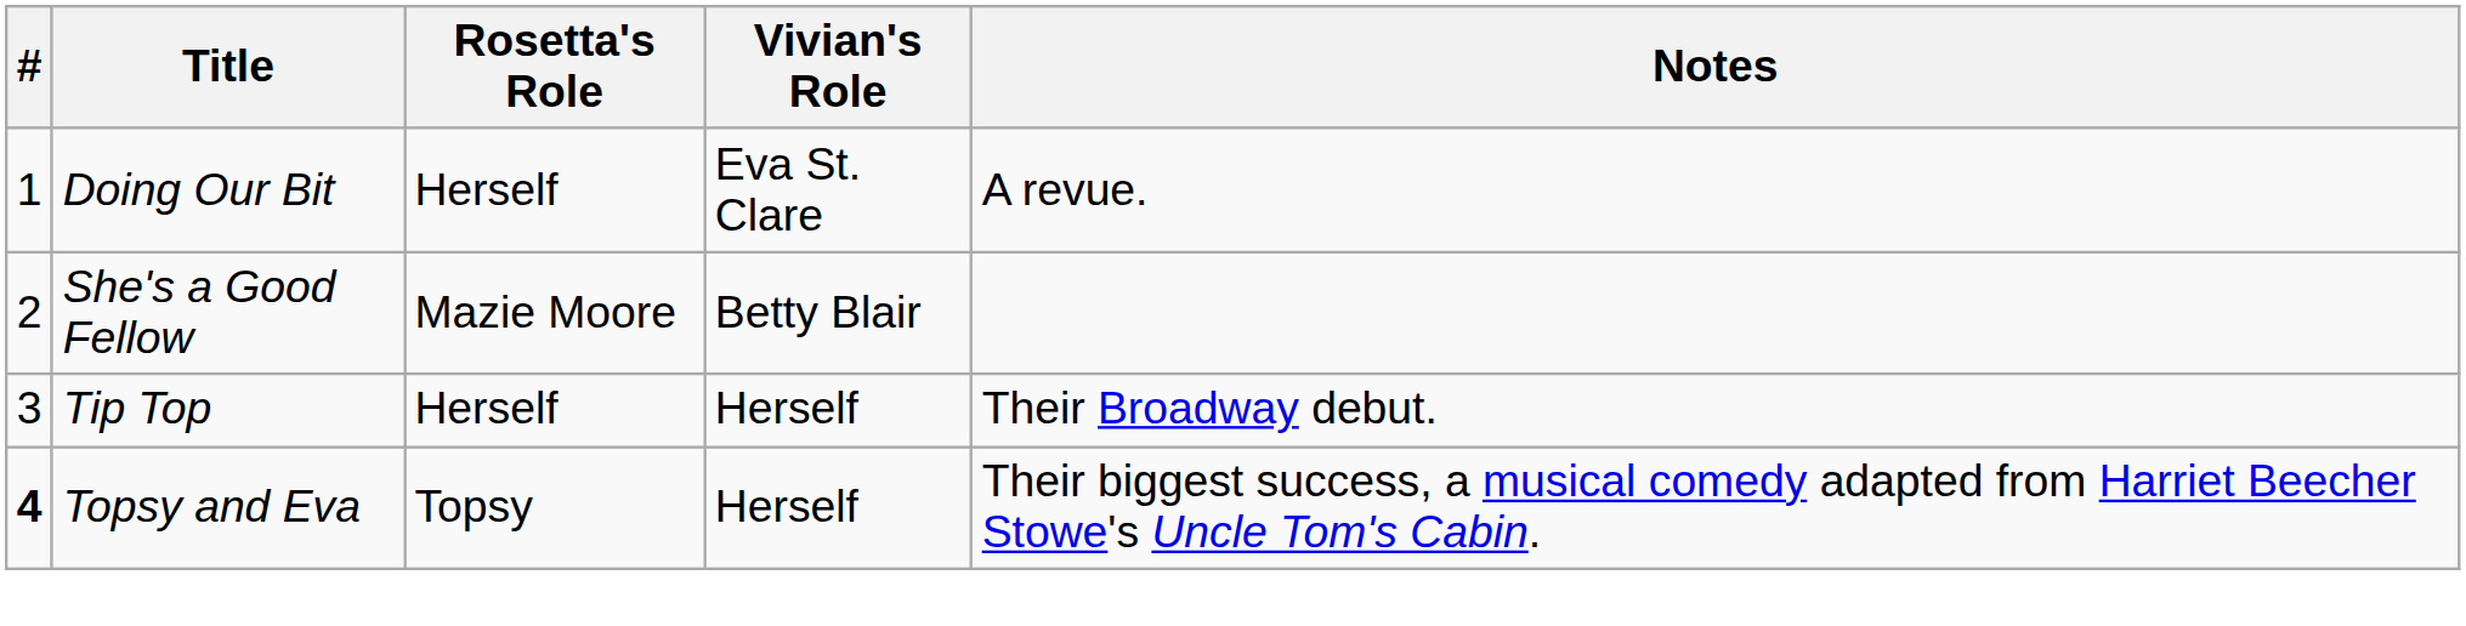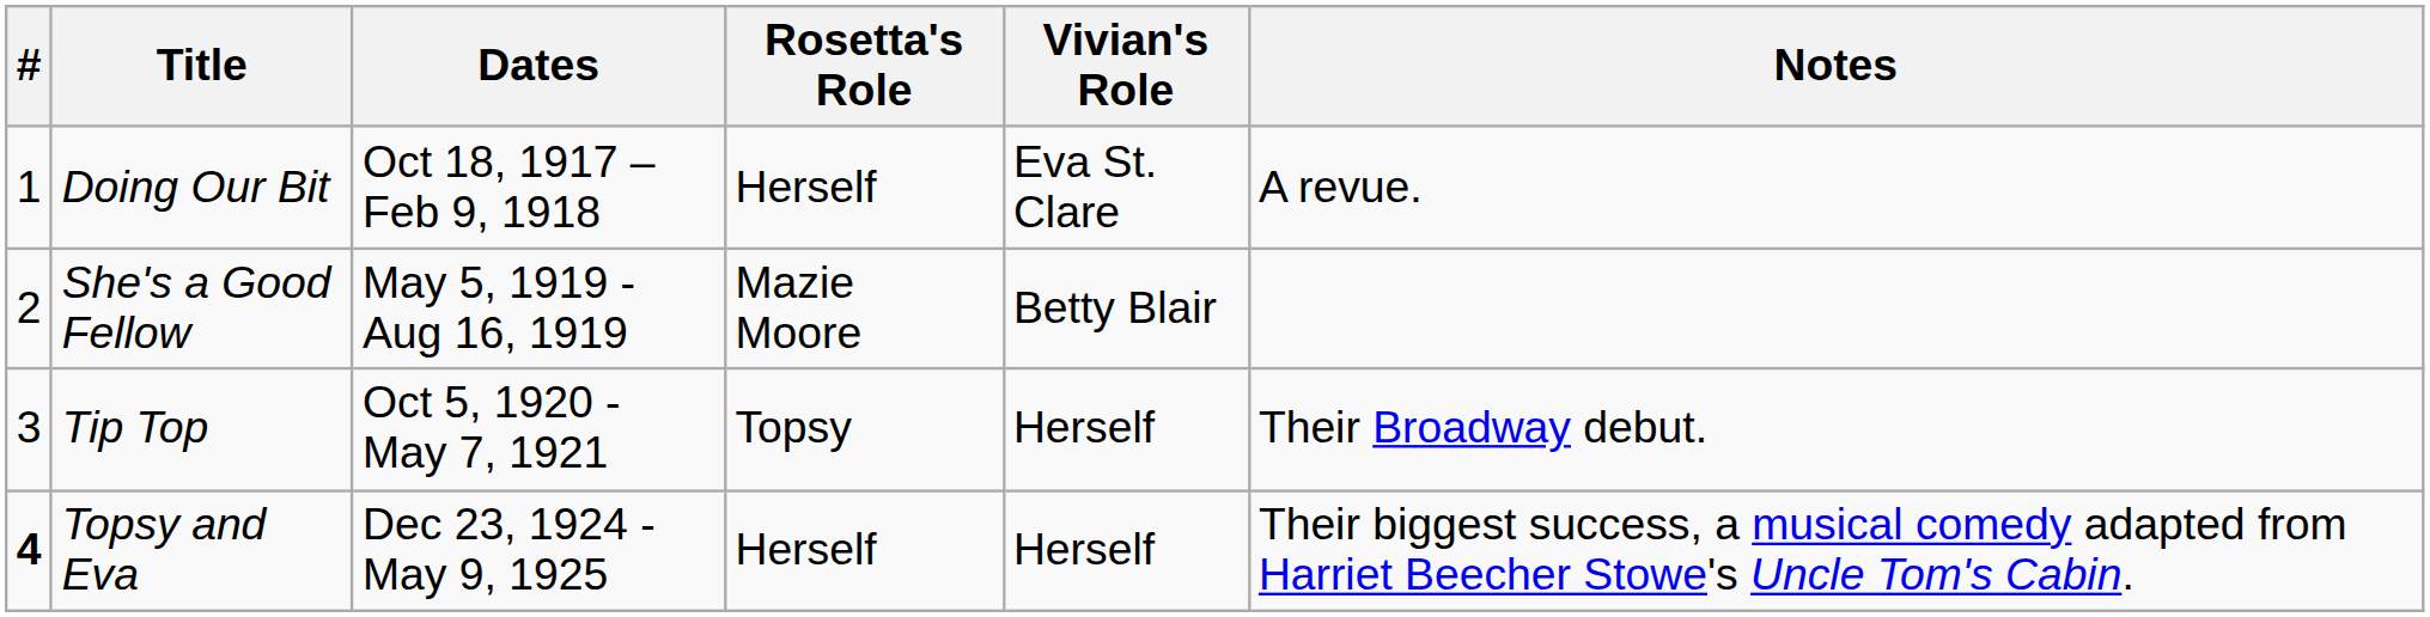+ column: Dates | Oct 18, 1917 – Feb 9, 1918 | May 5, 1919 - Aug 16, 1919 | Oct 5, 1920 - May 7, 1921 | Dec 23, 1924 - May 9, 1925
Tip Top | Rosetta's Role: Herself -> Topsy
Topsy and Eva | Rosetta's Role: Topsy -> Herself
